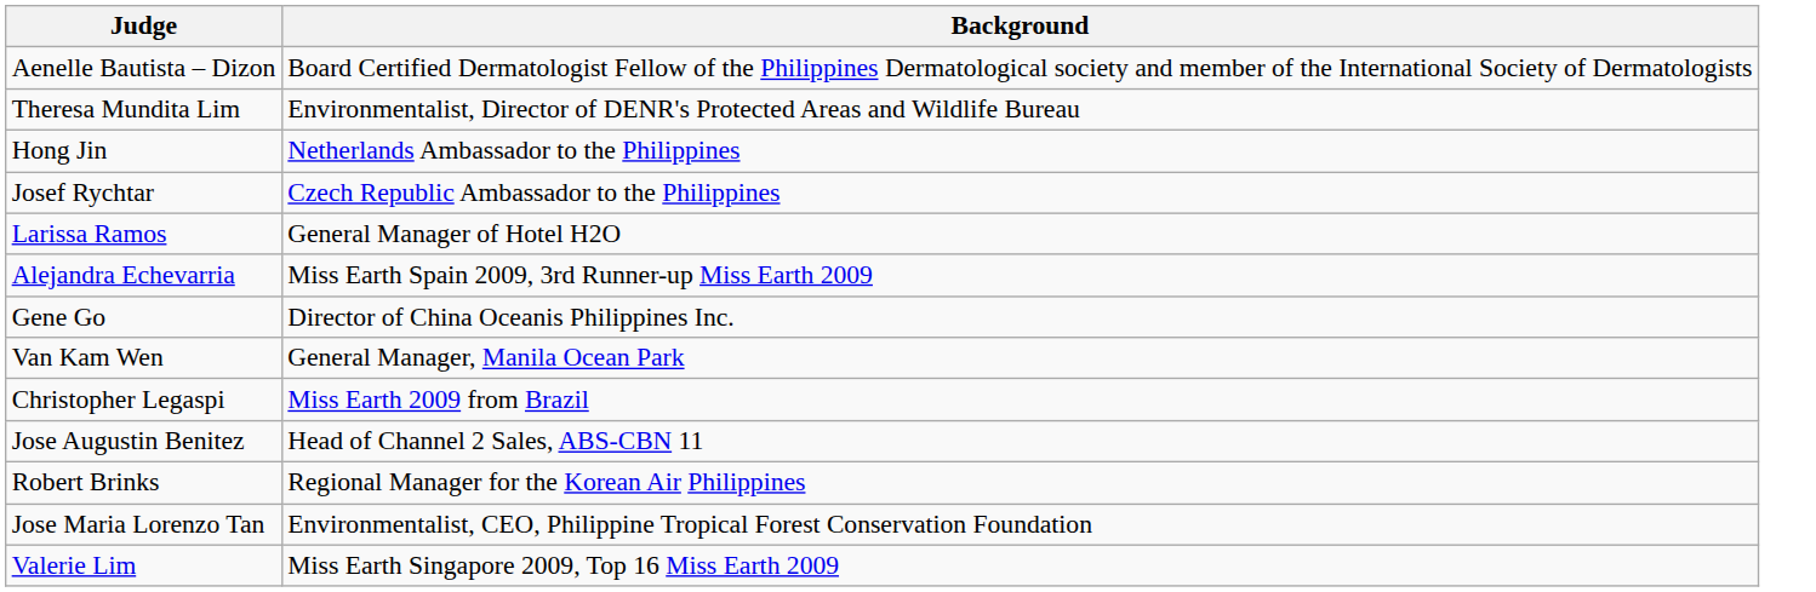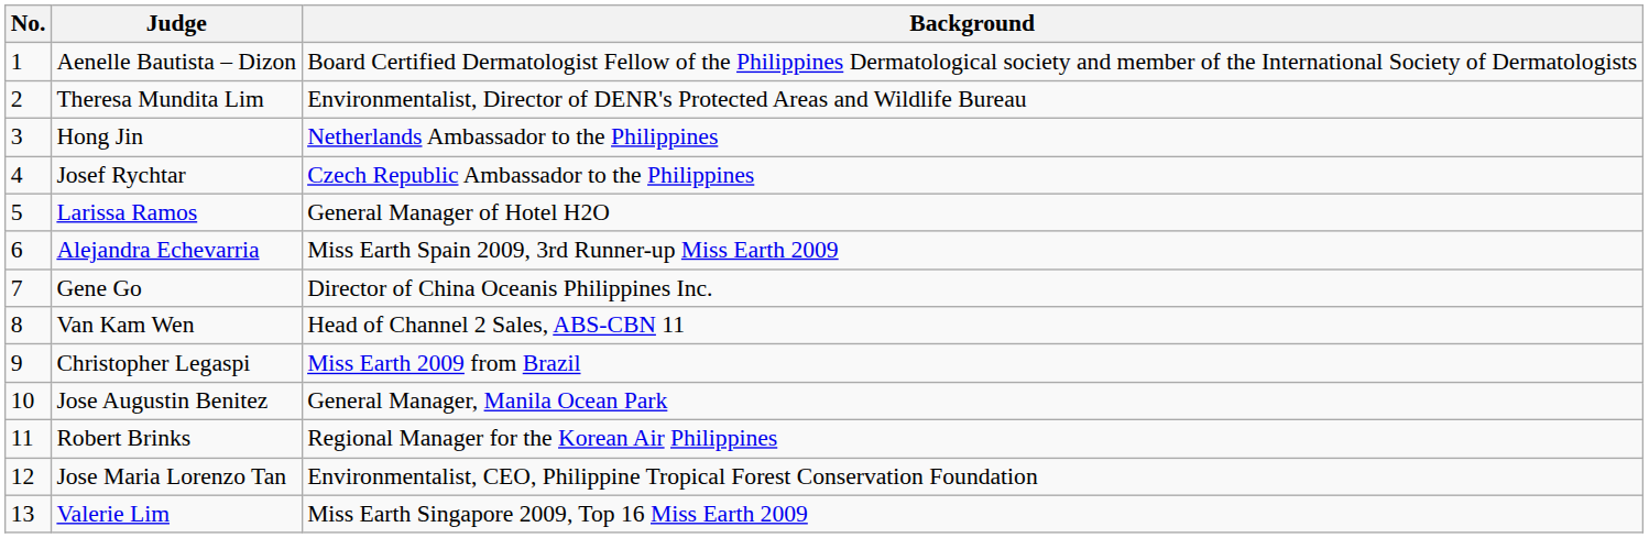+ column: No. | 1 | 2 | 3 | 4 | 5 | 6 | 7 | 8 | 9 | 10 | 11 | 12 | 13
Van Kam Wen | Background: General Manager, Manila Ocean Park -> Head of Channel 2 Sales, ABS-CBN 11
Jose Augustin Benitez | Background: Head of Channel 2 Sales, ABS-CBN 11 -> General Manager, Manila Ocean Park
